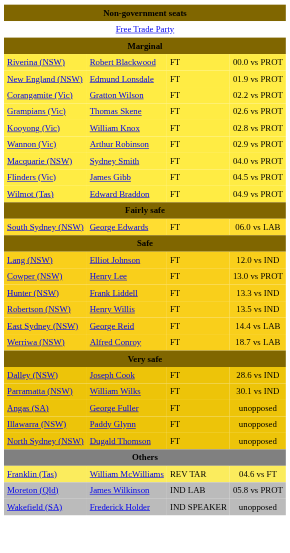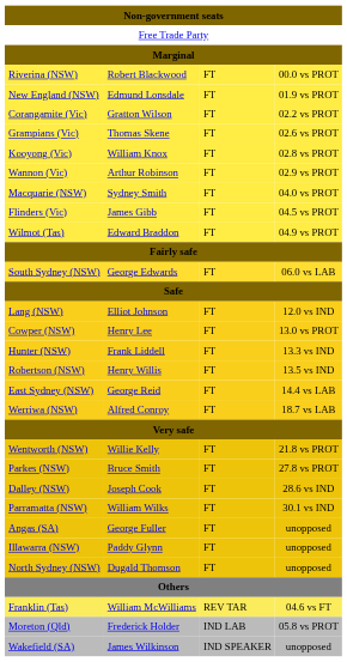+ row: Wentworth (NSW) | Willie Kelly | FT | 21.8 vs PROT
+ row: Parkes (NSW) | Bruce Smith | FT | 27.8 vs PROT
Moreton (Qld) | column 2: James Wilkinson -> Frederick Holder
Wakefield (SA) | column 2: Frederick Holder -> James Wilkinson
